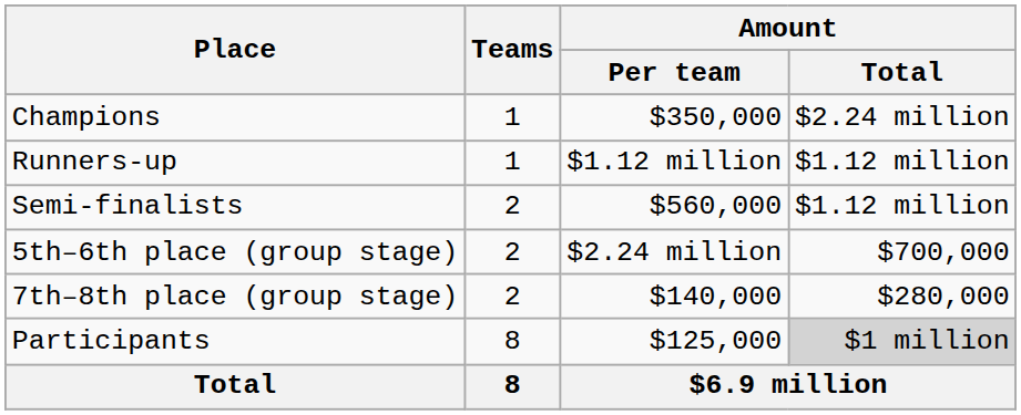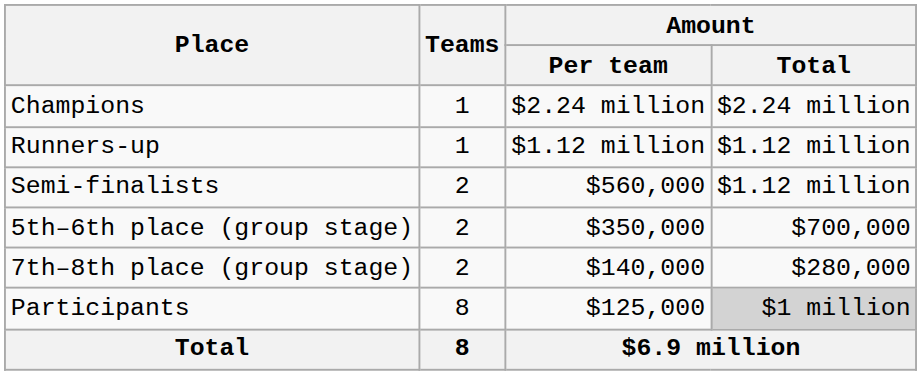Champions | Amount / Per team: $350,000 -> $2.24 million
5th–6th place (group stage) | Amount / Per team: $2.24 million -> $350,000
